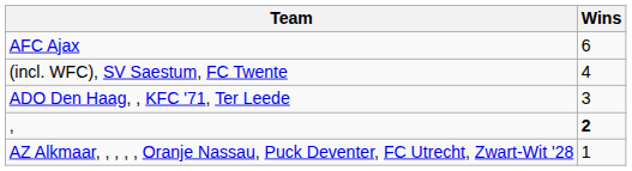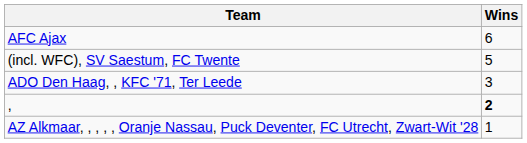(incl. WFC), SV Saestum, FC Twente | Wins: 4 -> 5
